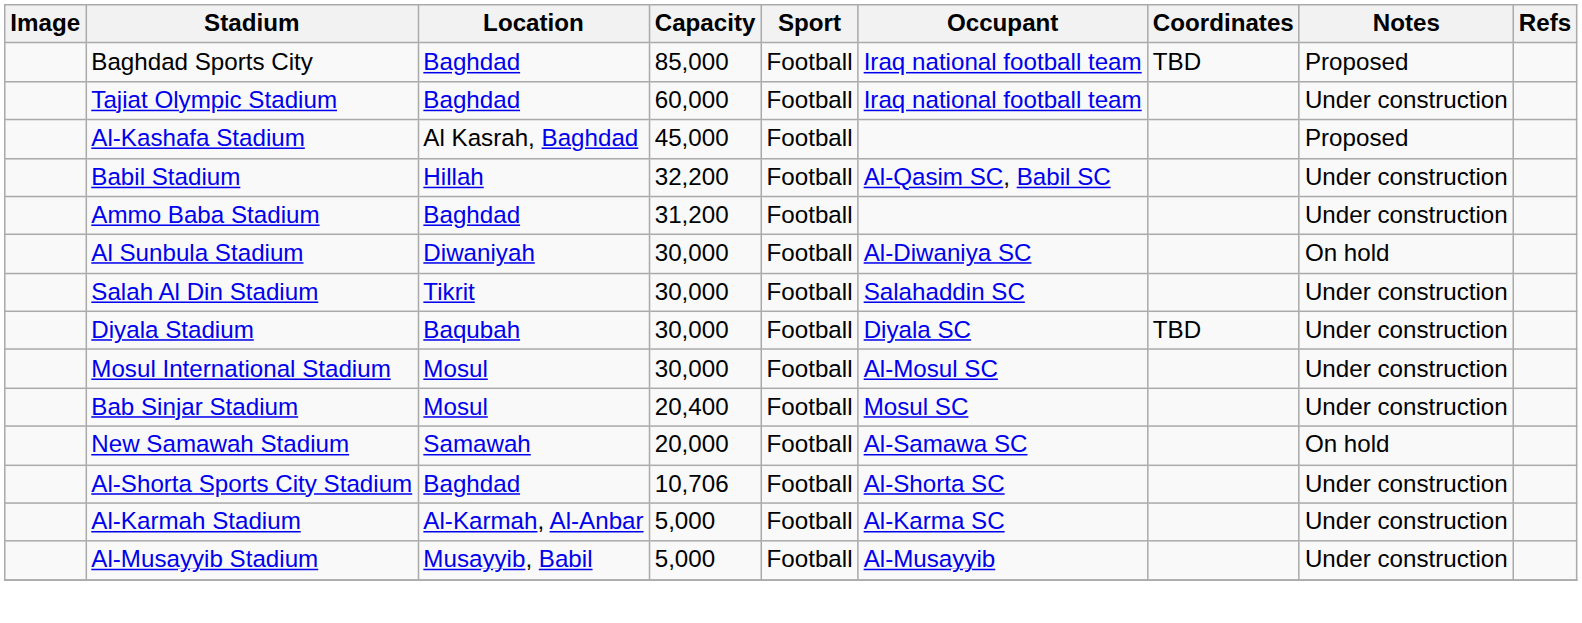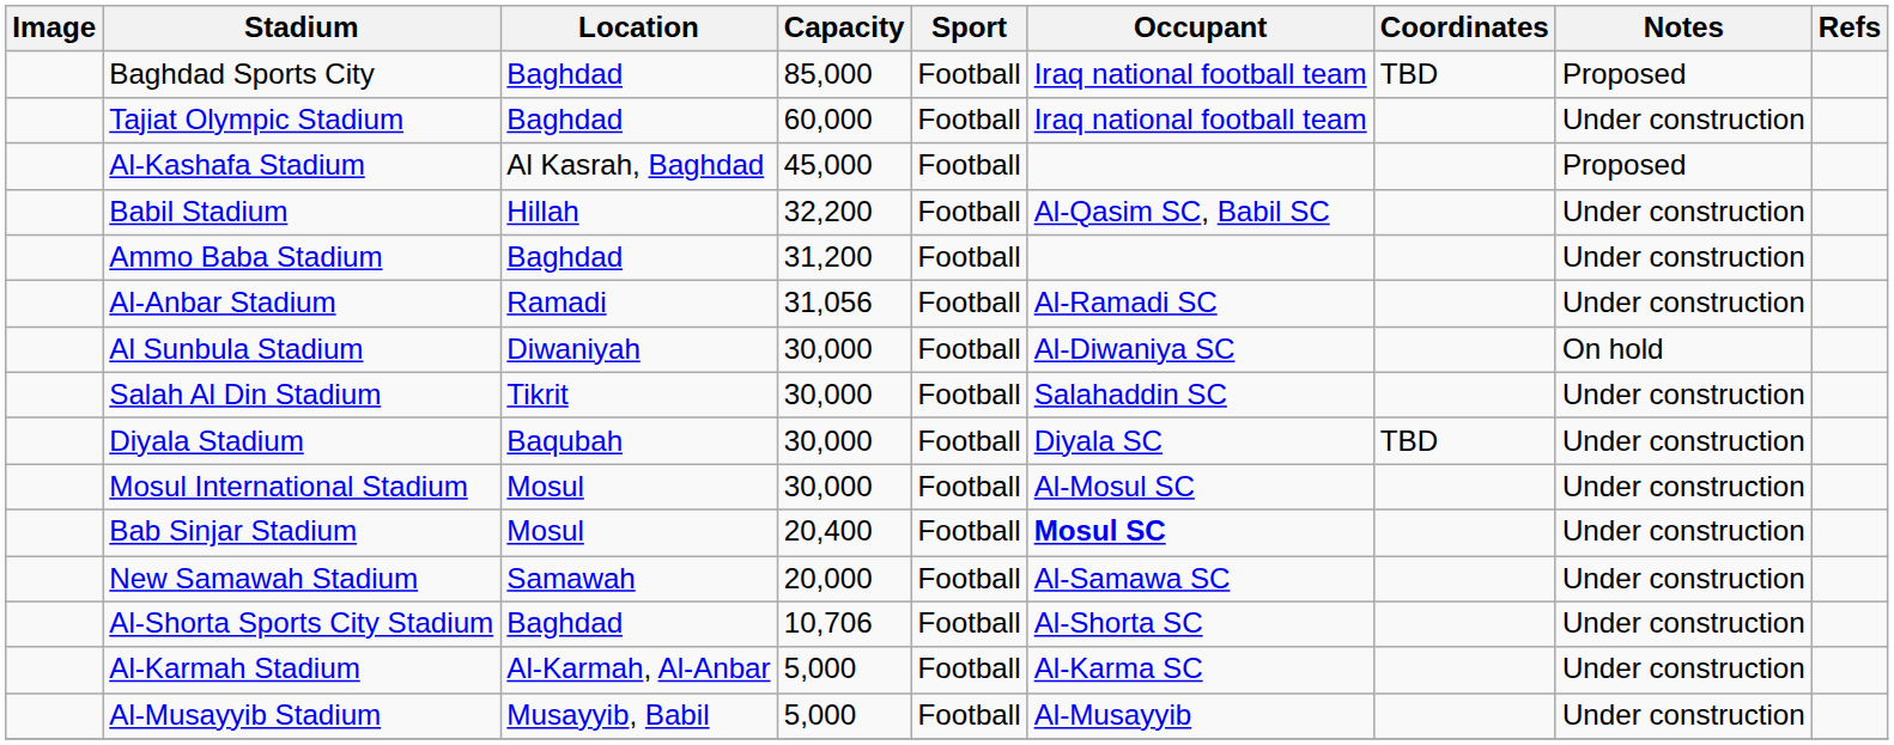+ row: Al-Anbar Stadium | Ramadi | 31,056 | Football | Al-Ramadi SC | Under construction
Bab Sinjar Stadium | Occupant: normal -> bold
New Samawah Stadium | Notes: On hold -> Under construction
